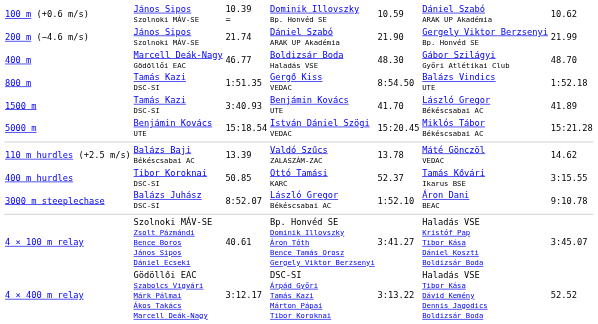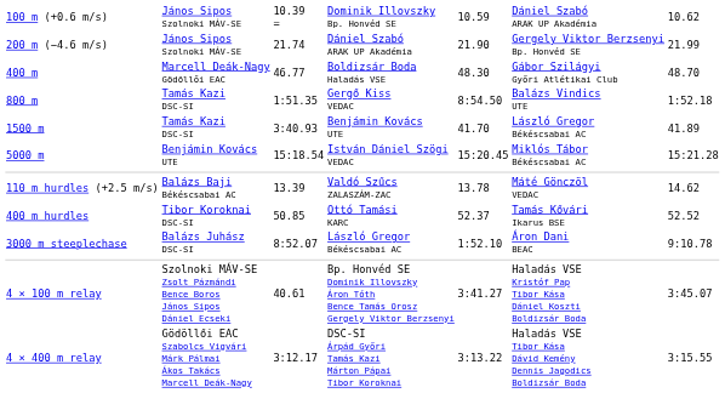400 m hurdles | column 7: 3:15.55 -> 52.52
4 × 400 m relay | column 7: 52.52 -> 3:15.55
